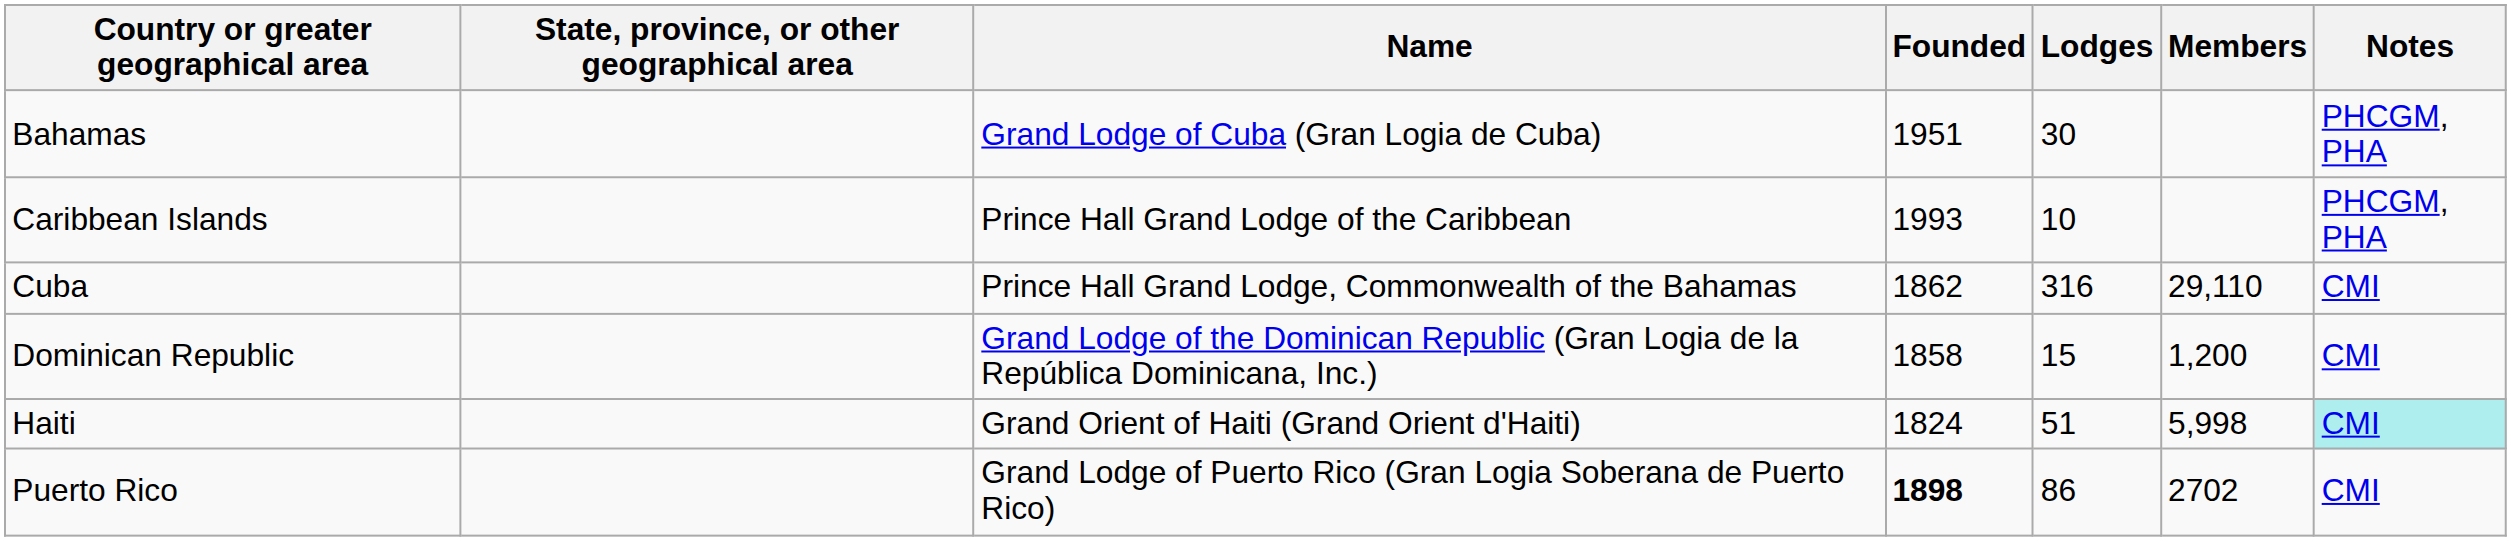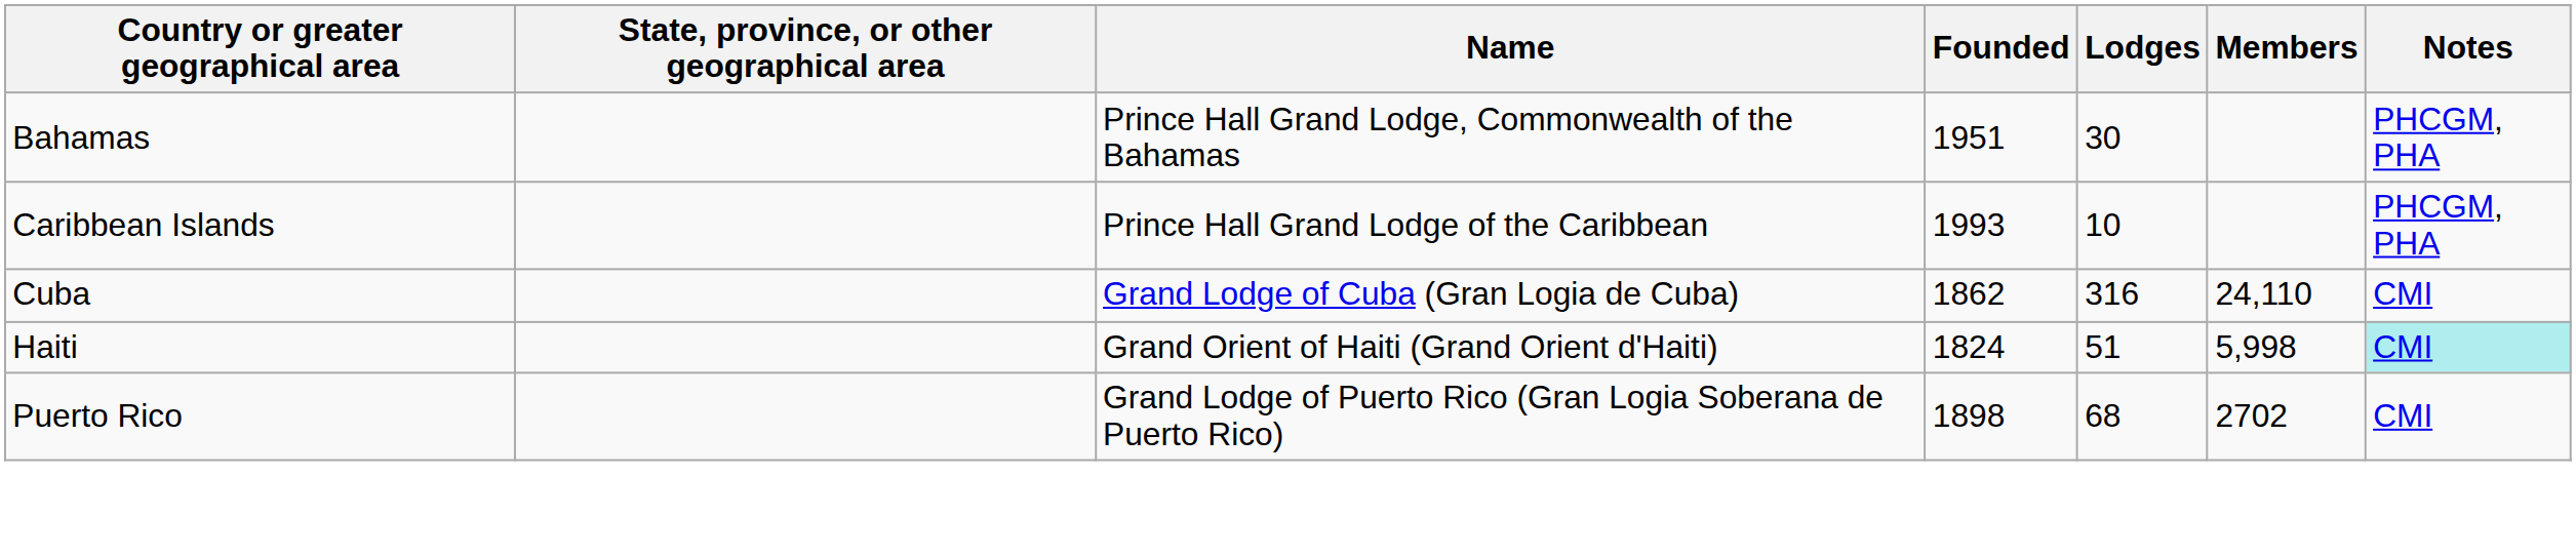Bahamas | Name: Grand Lodge of Cuba (Gran Logia de Cuba) -> Prince Hall Grand Lodge, Commonwealth of the Bahamas
Cuba | Name: Prince Hall Grand Lodge, Commonwealth of the Bahamas -> Grand Lodge of Cuba (Gran Logia de Cuba)
Cuba | Members: 29,110 -> 24,110
- row: Dominican Republic | Grand Lodge of the Dominican Republic (Gran Logia de la República Dominicana, Inc.) | 1858 | 15 | 1,200 | CMI
Puerto Rico | Founded: bold -> normal
Puerto Rico | Lodges: 86 -> 68
